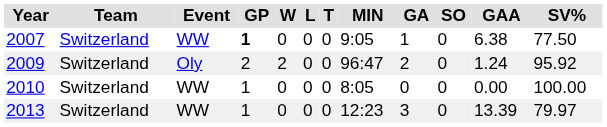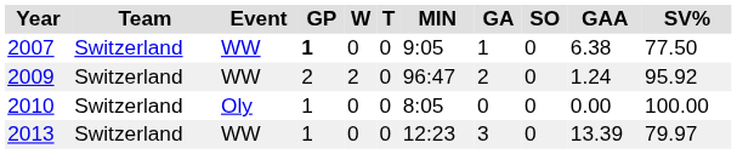- column: L | 0 | 0 | 0 | 0
2009 | Event: Oly -> WW
2010 | Event: WW -> Oly
